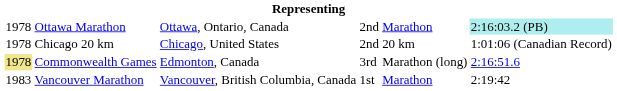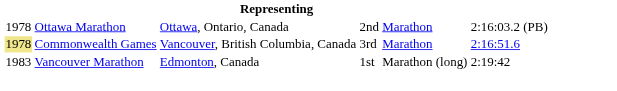Ottawa Marathon | column 6: paleturquoise background -> no background
- row: 1978 | Chicago 20 km | Chicago, United States | 2nd | 20 km | 1:01:06 (Canadian Record)
Commonwealth Games | column 3: Edmonton, Canada -> Vancouver, British Columbia, Canada
Commonwealth Games | column 5: Marathon (long) -> Marathon
Vancouver Marathon | column 3: Vancouver, British Columbia, Canada -> Edmonton, Canada
Vancouver Marathon | column 5: Marathon -> Marathon (long)
